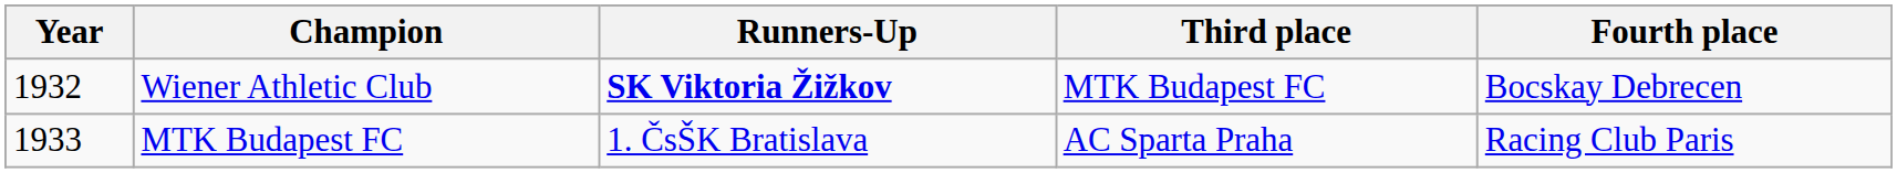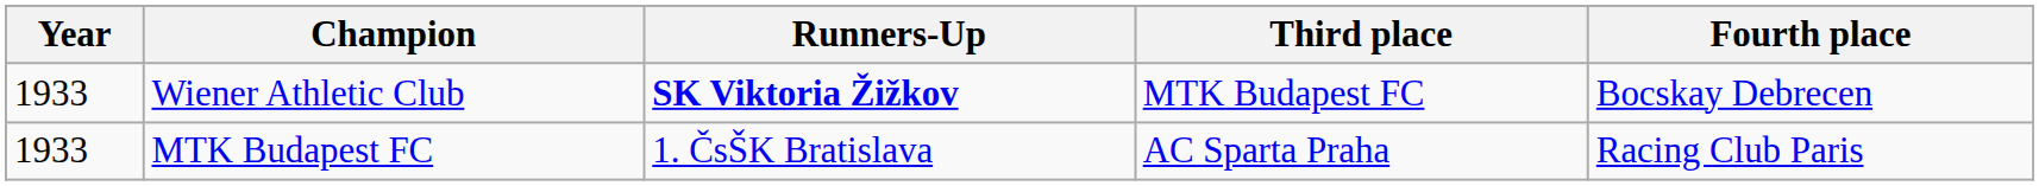Wiener Athletic Club | Year: 1932 -> 1933
